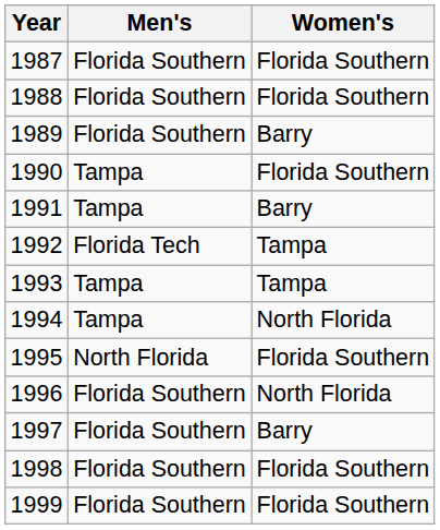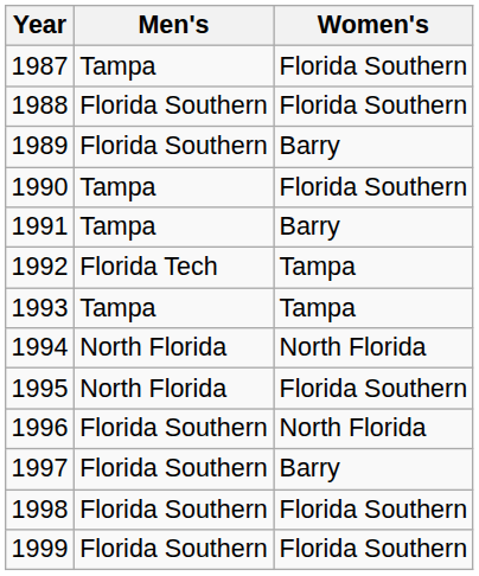1987 | Men's: Florida Southern -> Tampa
1994 | Men's: Tampa -> North Florida
